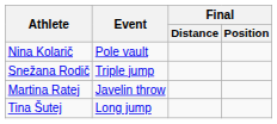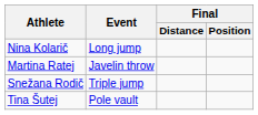Nina Kolarič | Event: Pole vault -> Long jump
rows swapped: Martina Ratej <-> Snežana Rodič
Tina Šutej | Event: Long jump -> Pole vault
